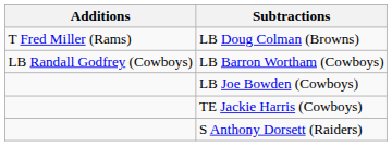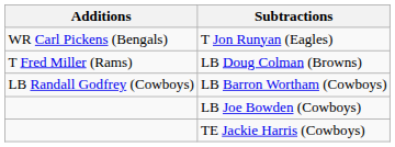+ row: WR Carl Pickens (Bengals) | T Jon Runyan (Eagles)
- row: S Anthony Dorsett (Raiders)
